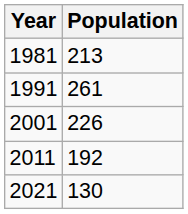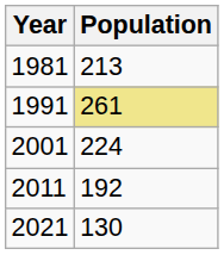1991 | Population: no background -> khaki background
2001 | Population: 226 -> 224
